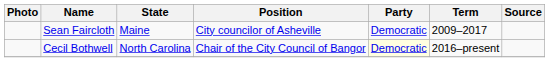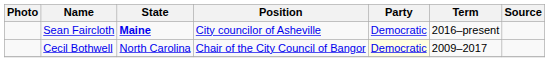Sean Faircloth | State: normal -> bold
Sean Faircloth | Term: 2009–2017 -> 2016–present
Cecil Bothwell | Term: 2016–present -> 2009–2017
